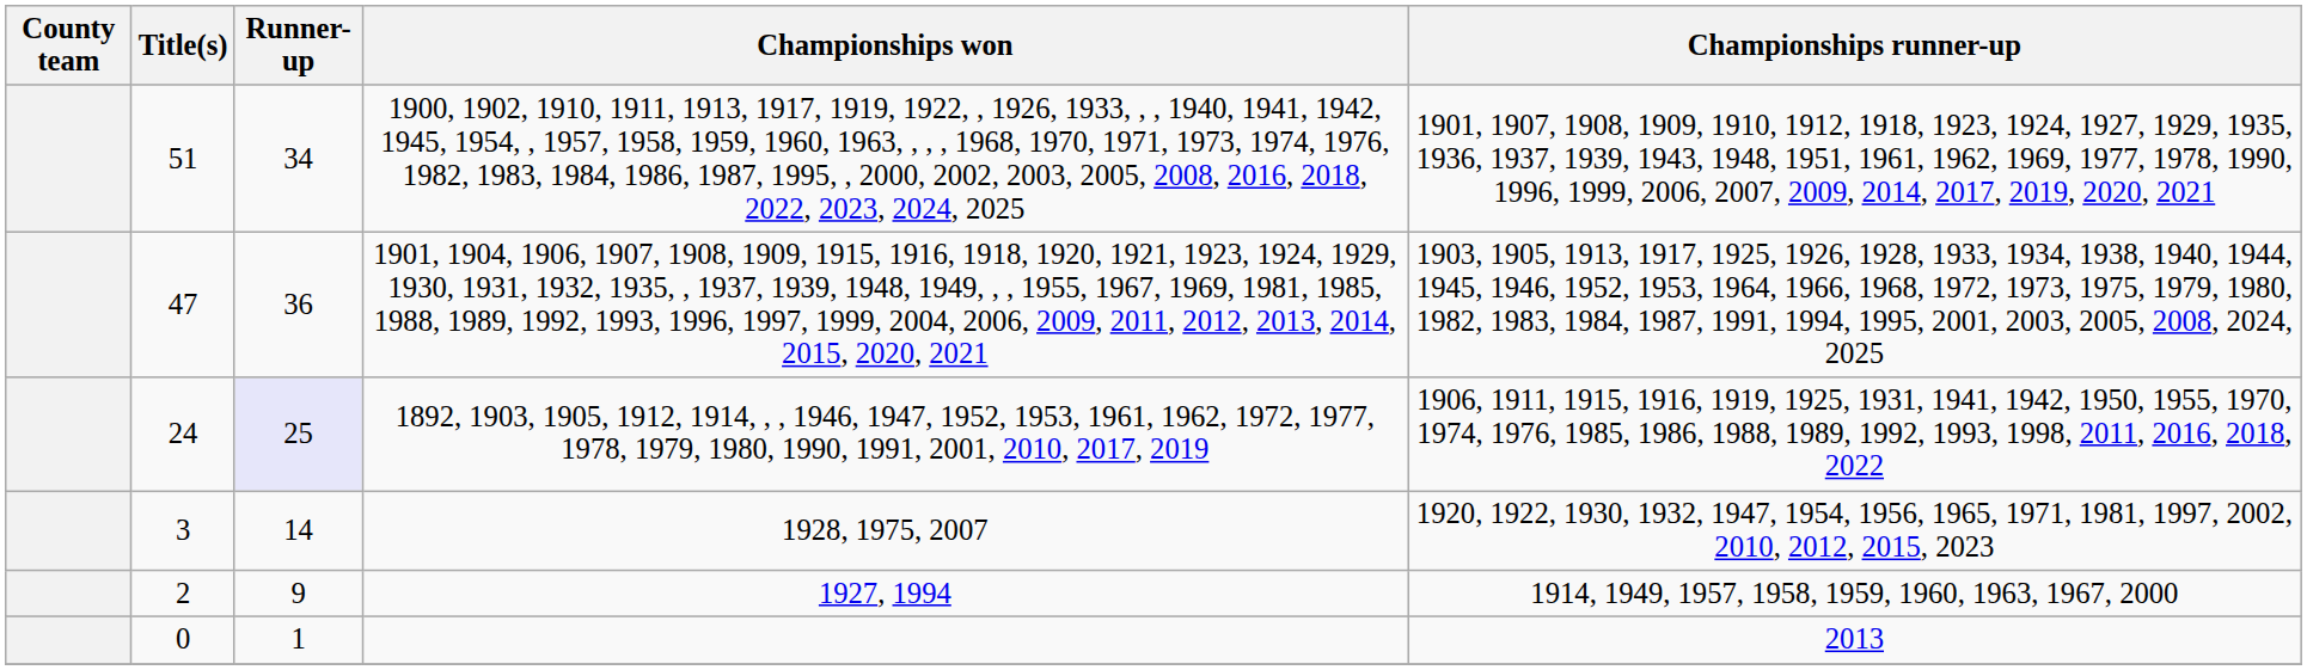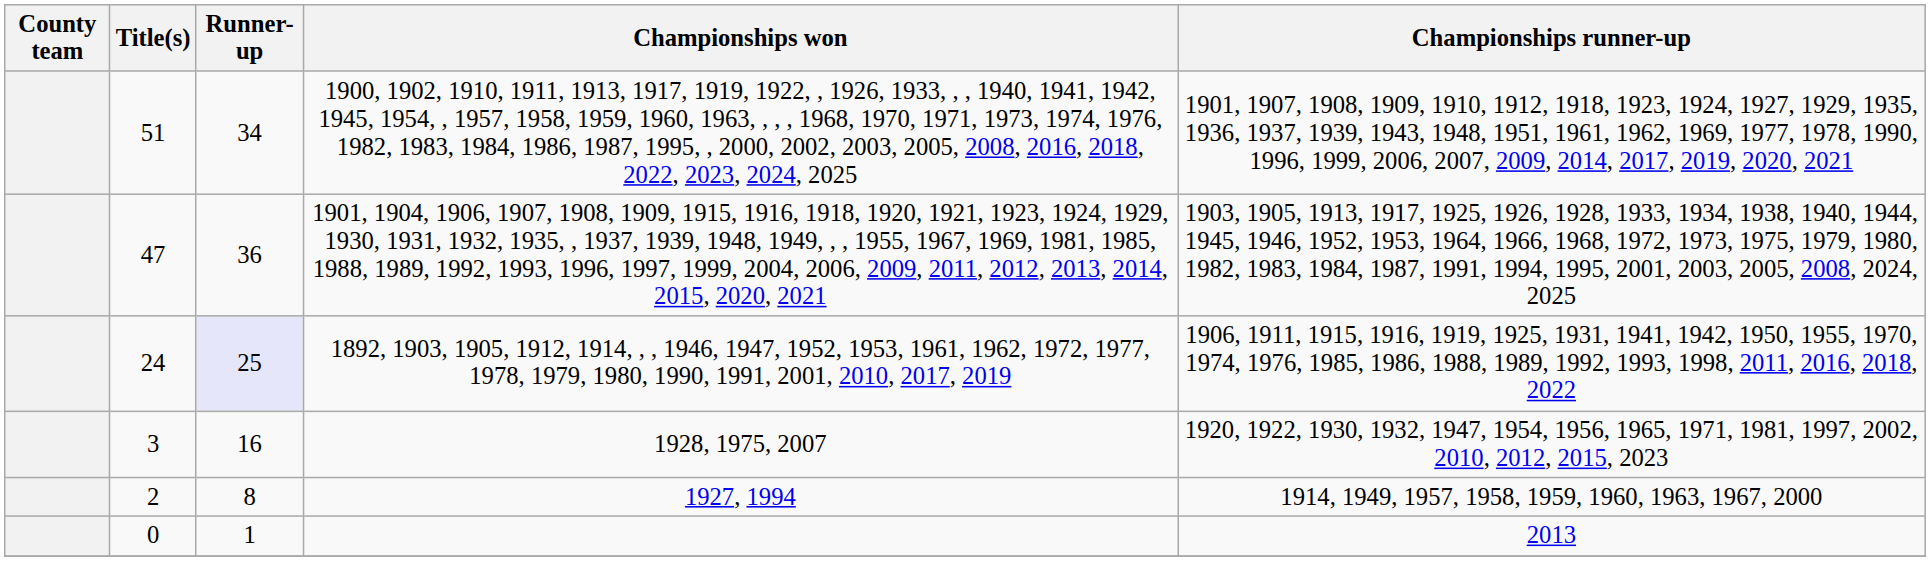3 | Runner-up: 14 -> 16
2 | Runner-up: 9 -> 8
